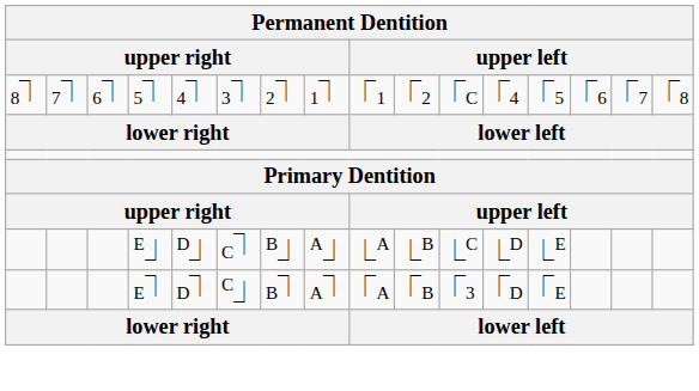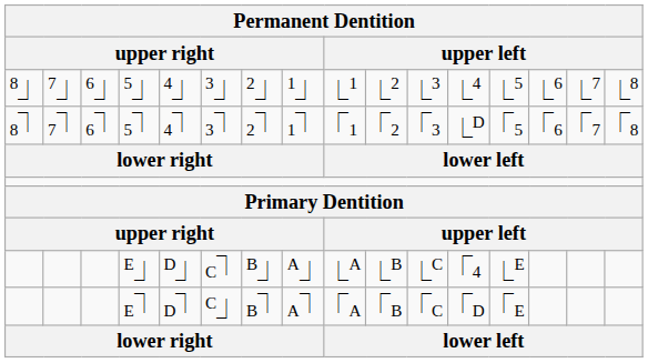+ row: 8⏌ | 7⏌ | 6⏌ | 5⏌ | 4⏌ | 3⏌ | 2⏌ | 1⏌ | ⎿1 | ⎿2 | ⎿3 | ⎿4 | ⎿5 | ⎿6 | ⎿7 | ⎿8
5⏋ | column 11: ⎾C -> ⎾3
5⏋ | column 12: ⎾4 -> ⎿D
E⏌ | column 12: ⎿D -> ⎾4
E⏋ | column 11: ⎾3 -> ⎾C
